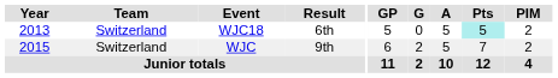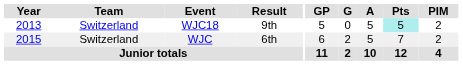WJC18 | Result: 6th -> 9th
WJC | Result: 9th -> 6th
